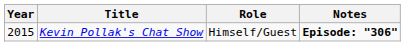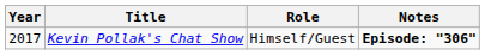Kevin Pollak's Chat Show | Year: 2015 -> 2017
